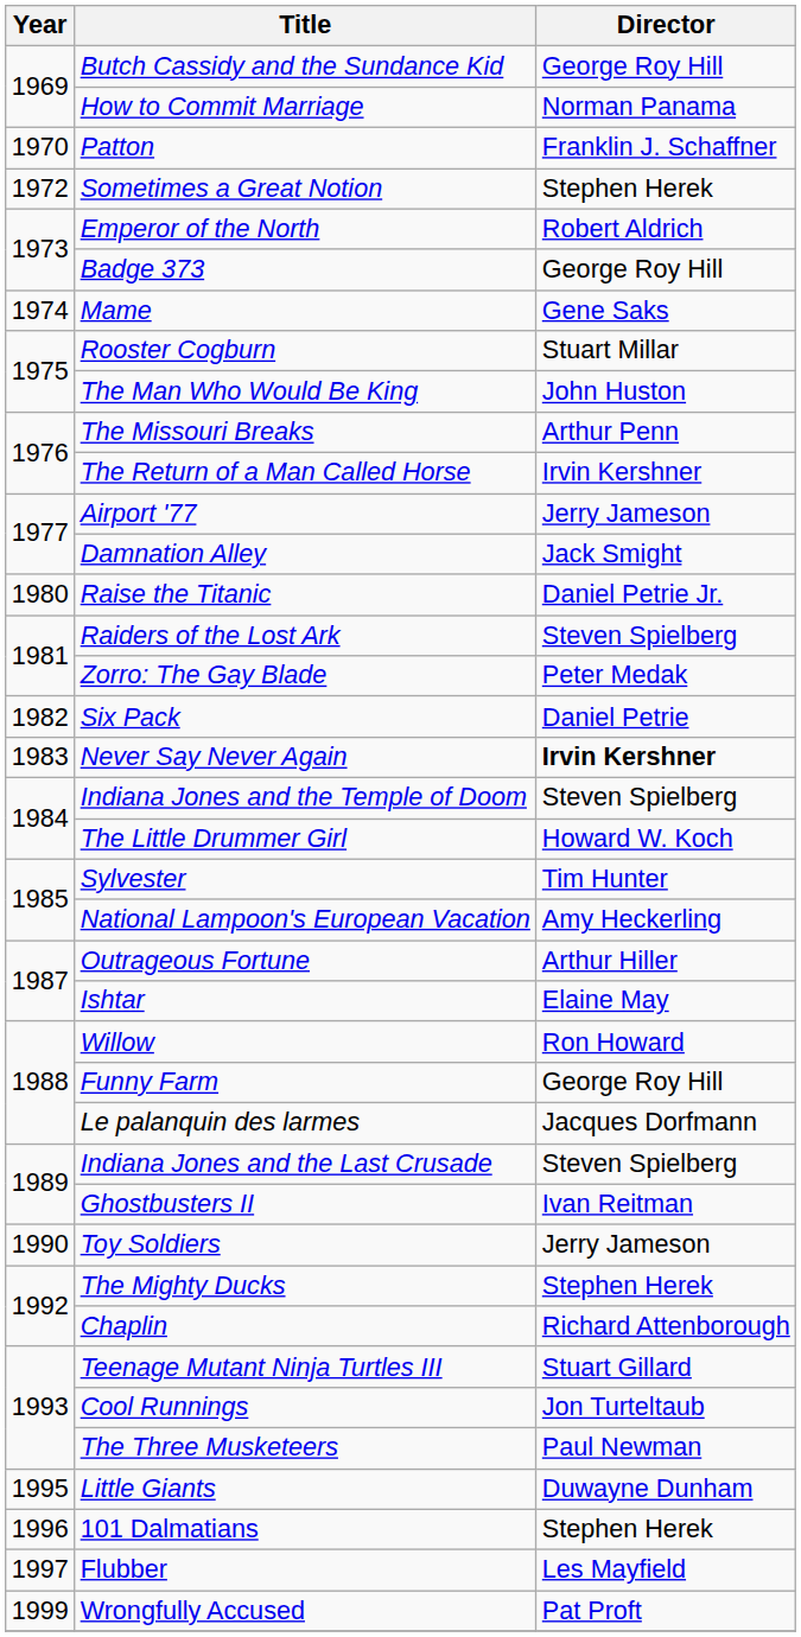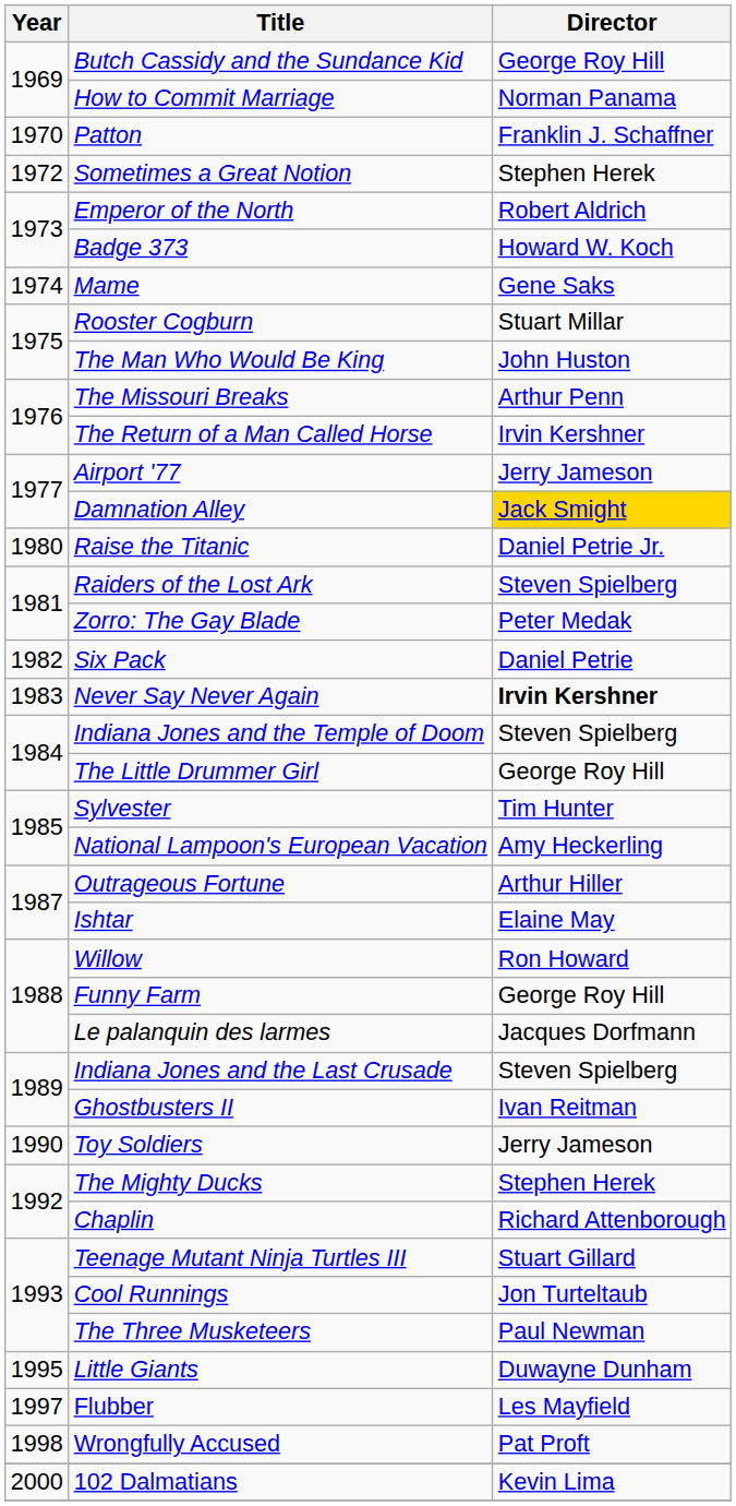Badge 373 | Director: George Roy Hill -> Howard W. Koch
Damnation Alley | Director: no background -> gold background
The Little Drummer Girl | Director: Howard W. Koch -> George Roy Hill
- row: 1996 | 101 Dalmatians | Stephen Herek
Wrongfully Accused | Year: 1999 -> 1998
+ row: 2000 | 102 Dalmatians | Kevin Lima
